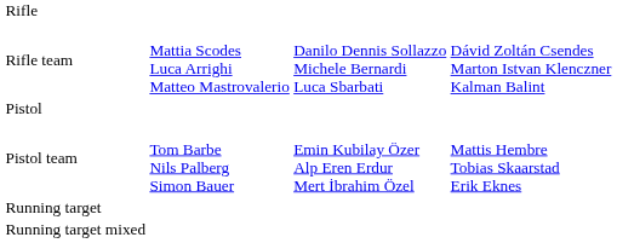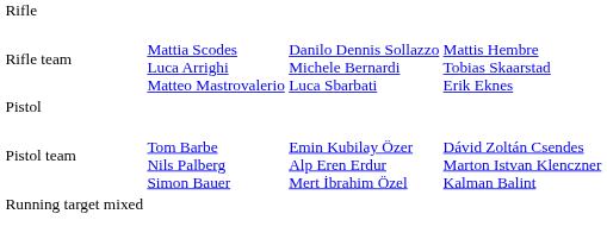Rifle team | column 4: Dávid Zoltán Csendes Marton Istvan Klenczner Kalman Balint -> Mattis Hembre Tobias Skaarstad Erik Eknes
Pistol team | column 4: Mattis Hembre Tobias Skaarstad Erik Eknes -> Dávid Zoltán Csendes Marton Istvan Klenczner Kalman Balint
- row: Running target
